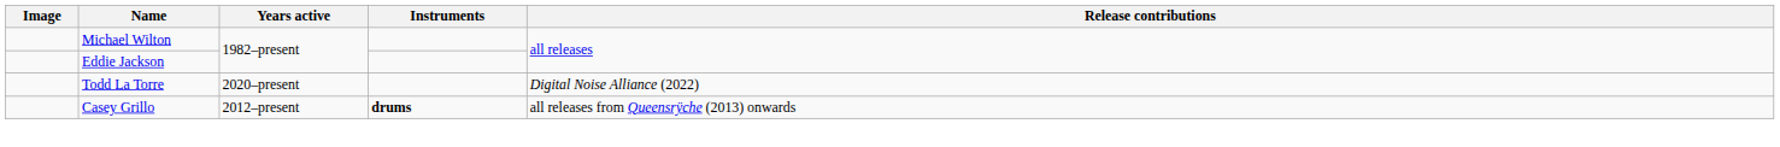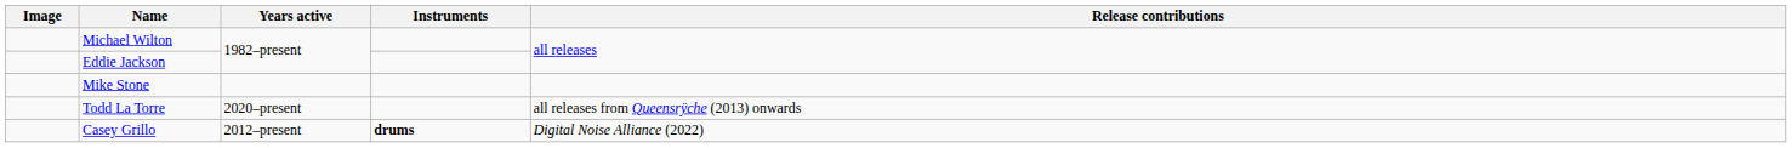+ row: Mike Stone
Todd La Torre | Release contributions: Digital Noise Alliance (2022) -> all releases from Queensrÿche (2013) onwards
Casey Grillo | Release contributions: all releases from Queensrÿche (2013) onwards -> Digital Noise Alliance (2022)
